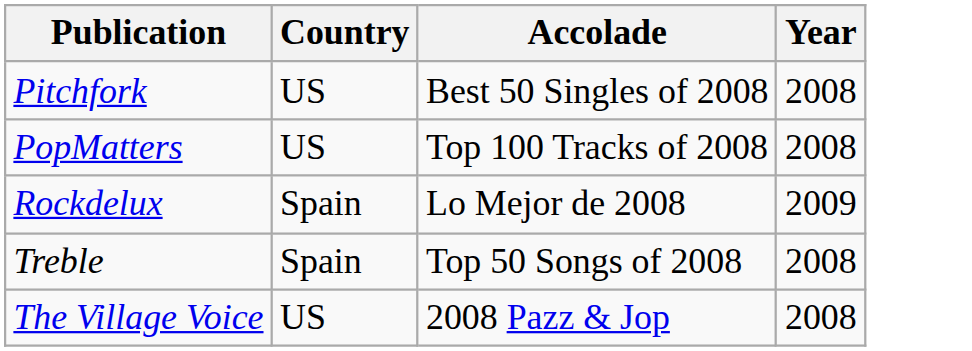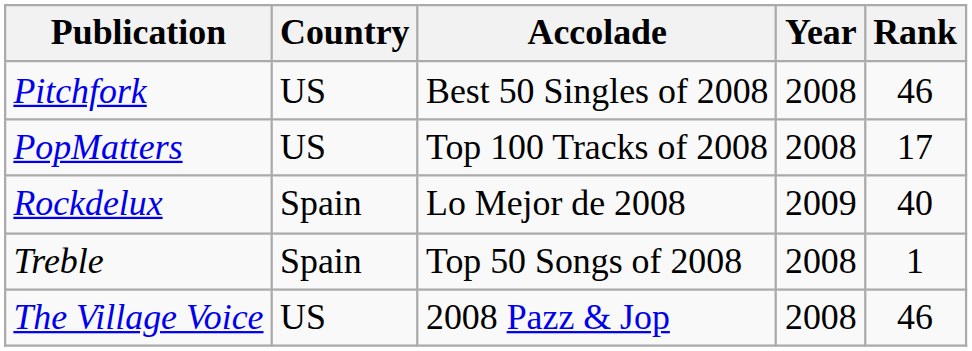+ column: Rank | 46 | 17 | 40 | 1 | 46
